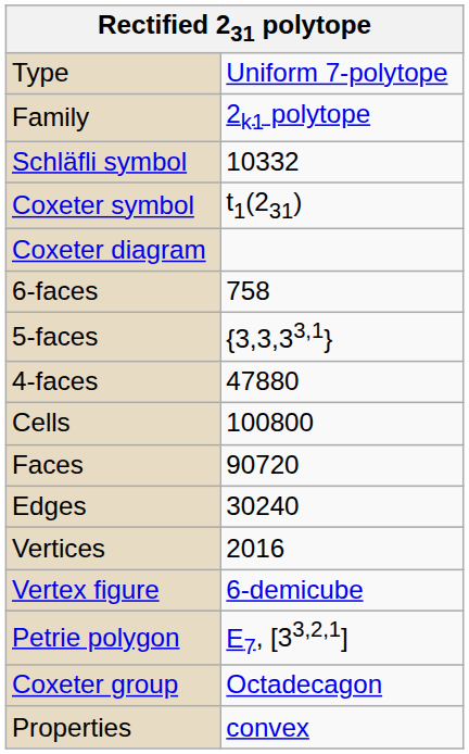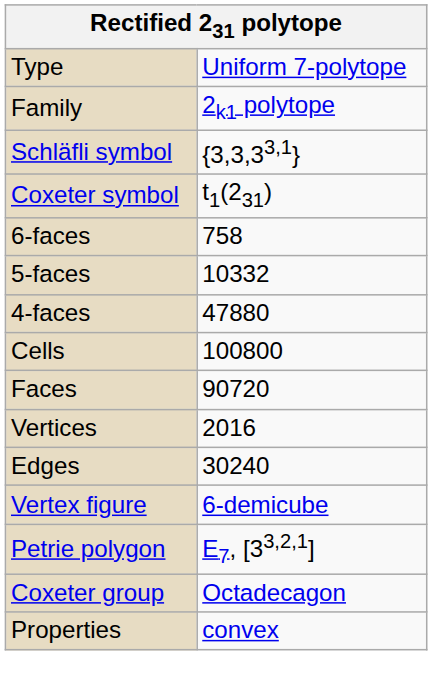Schläfli symbol | column 2: 10332 -> {3,3,33,1}
- row: Coxeter diagram
5-faces | column 2: {3,3,33,1} -> 10332
rows swapped: Edges <-> Vertices
